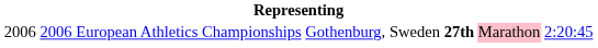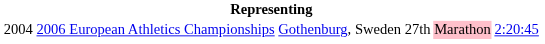2006 European Athletics Championships | column 1: 2006 -> 2004
2006 European Athletics Championships | column 4: bold -> normal
